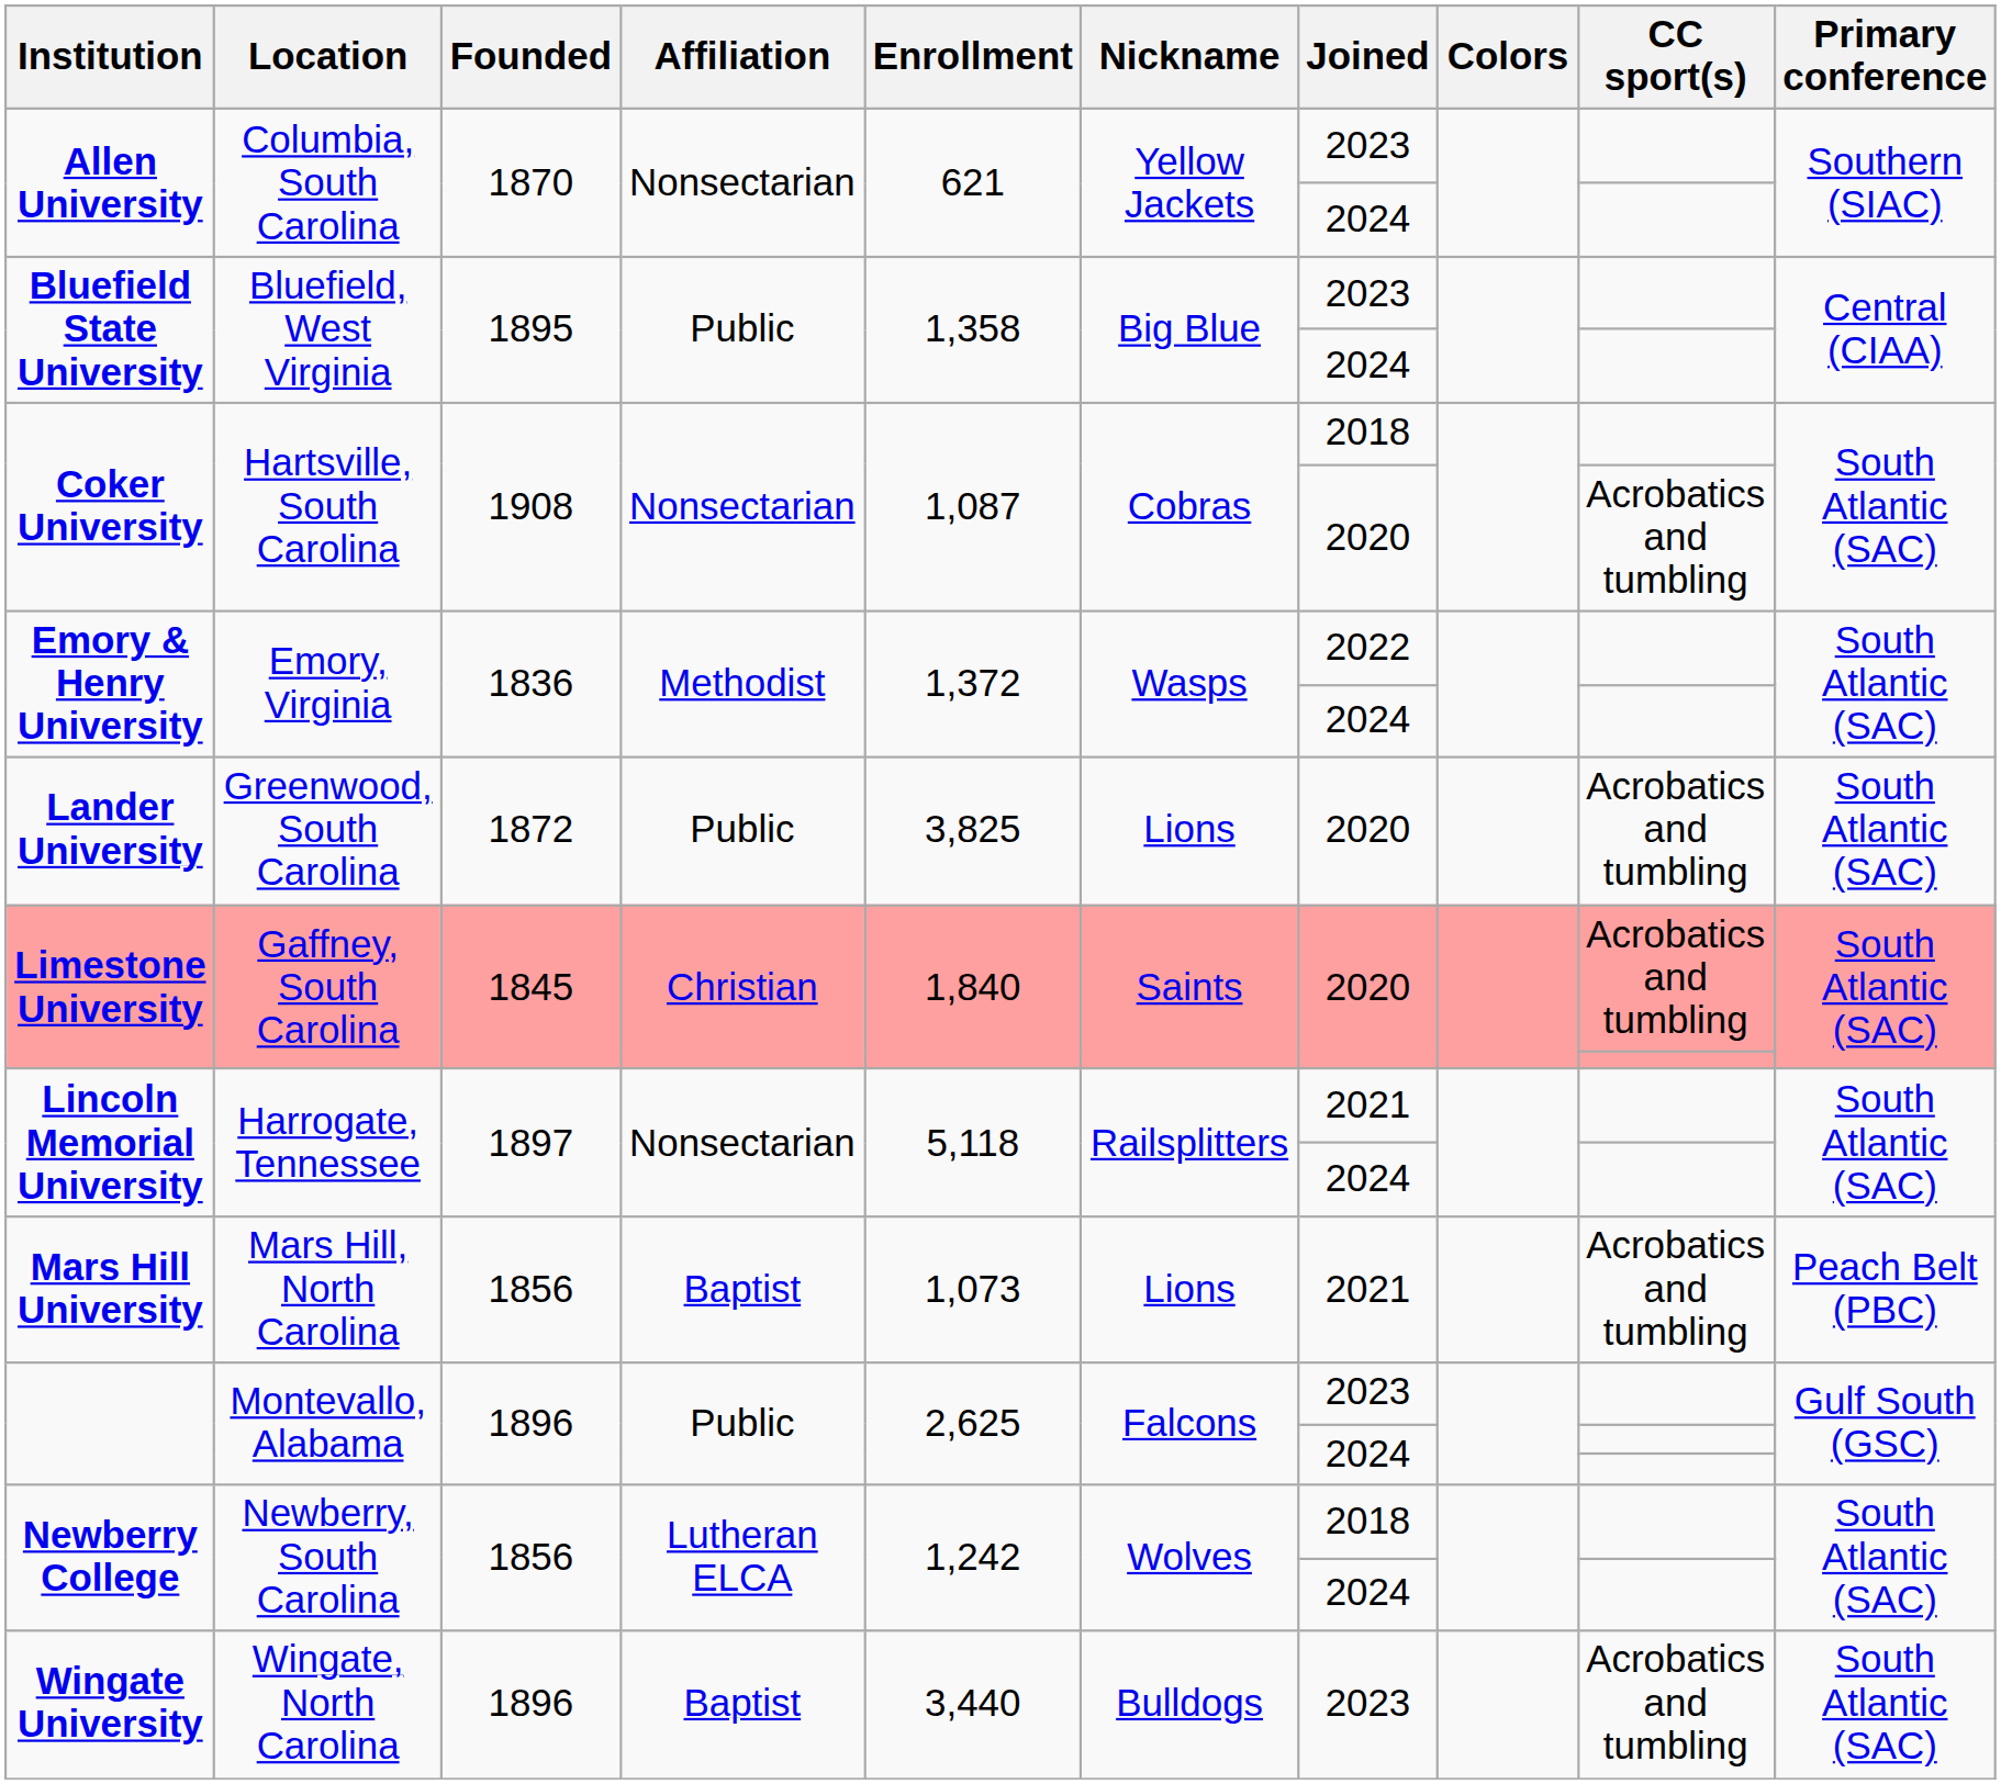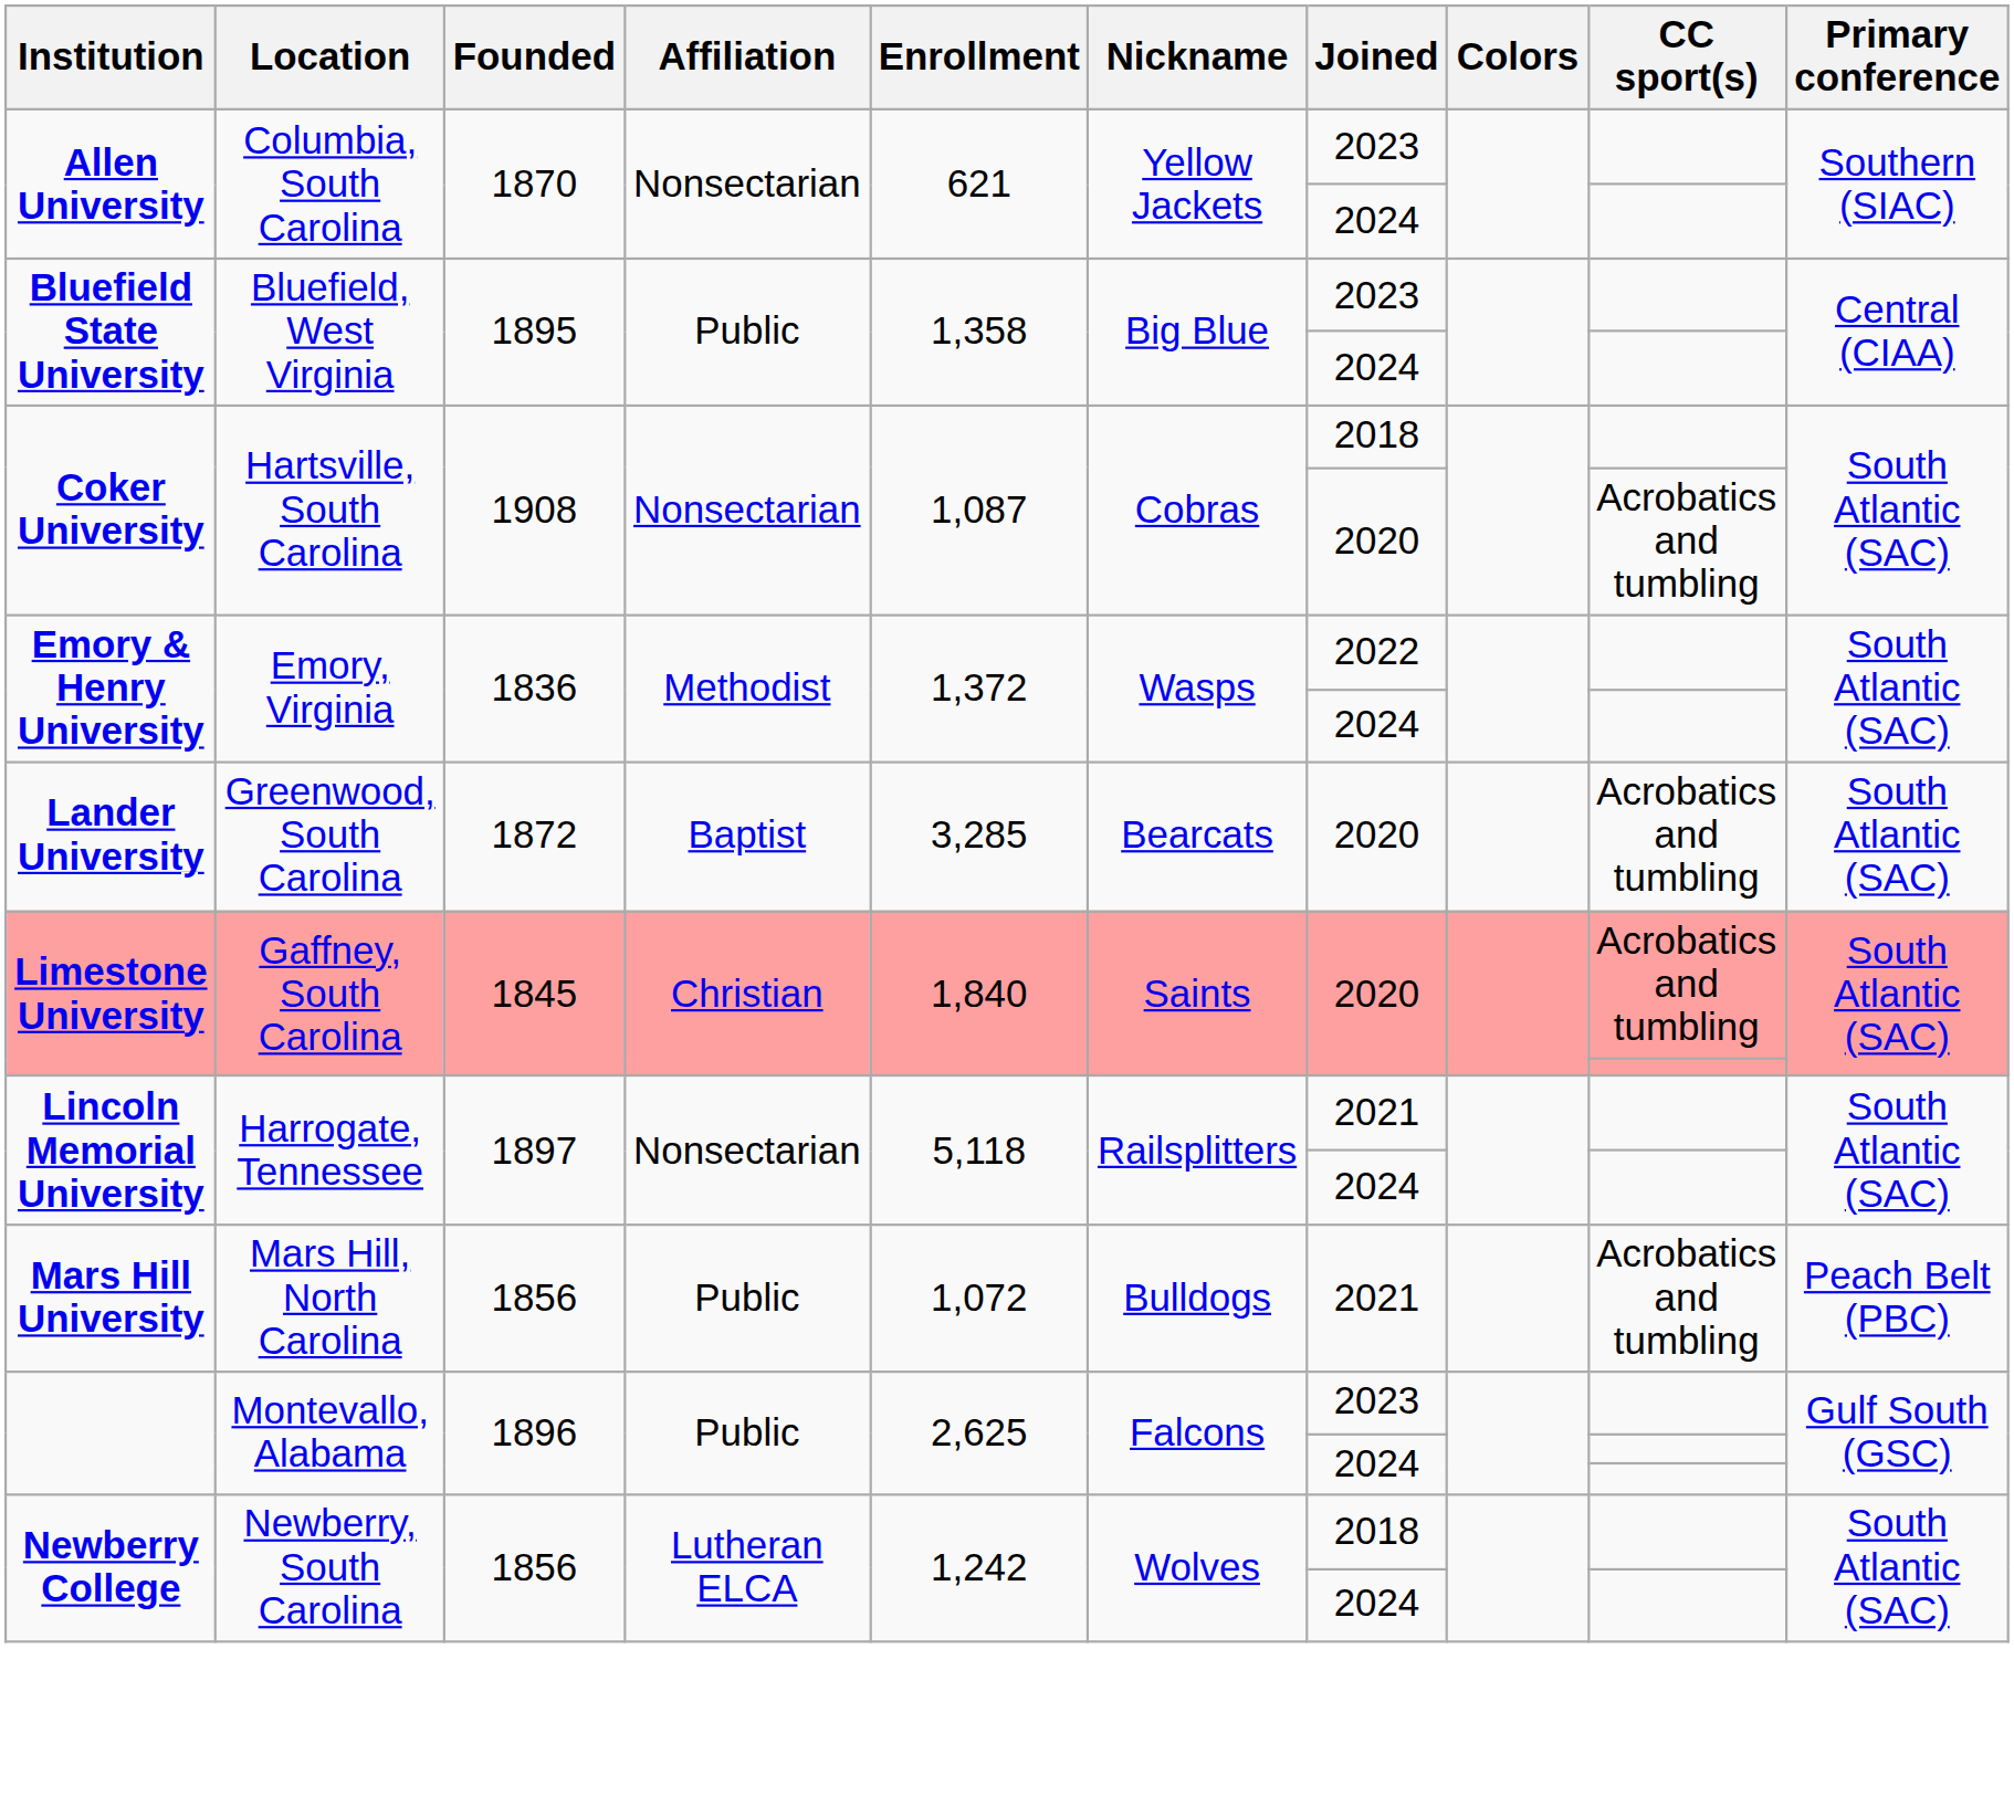Lander University | Affiliation: Public -> Baptist
Lander University | Enrollment: 3,825 -> 3,285
Lander University | Nickname: Lions -> Bearcats
Mars Hill University | Affiliation: Baptist -> Public
Mars Hill University | Enrollment: 1,073 -> 1,072
Mars Hill University | Nickname: Lions -> Bulldogs
- row: Wingate University | Wingate, North Carolina | 1896 | Baptist | 3,440 | Bulldogs | 2023 | Acrobatics and tumbling | South Atlantic (SAC)
